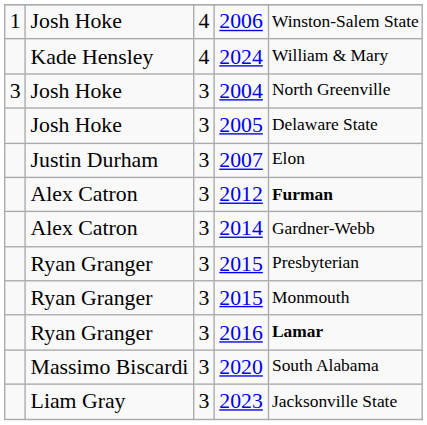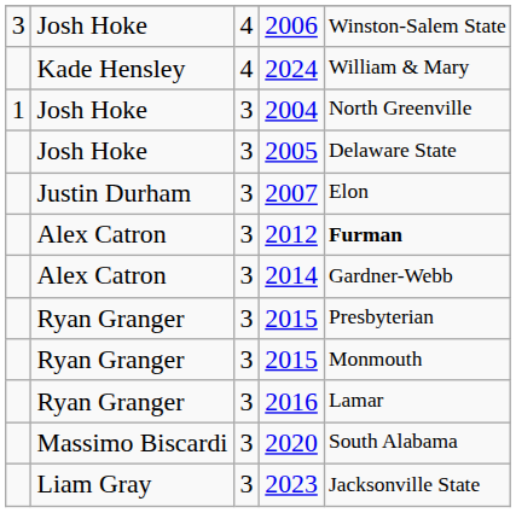2006 | column 1: 1 -> 3
2004 | column 1: 3 -> 1
2016 | column 5: bold -> normal
